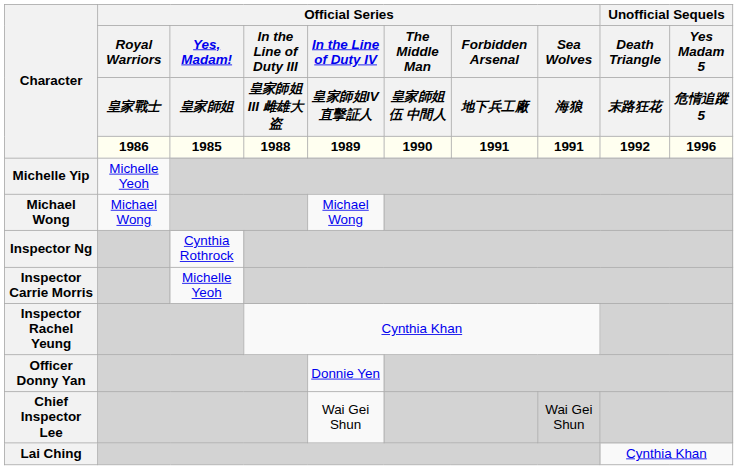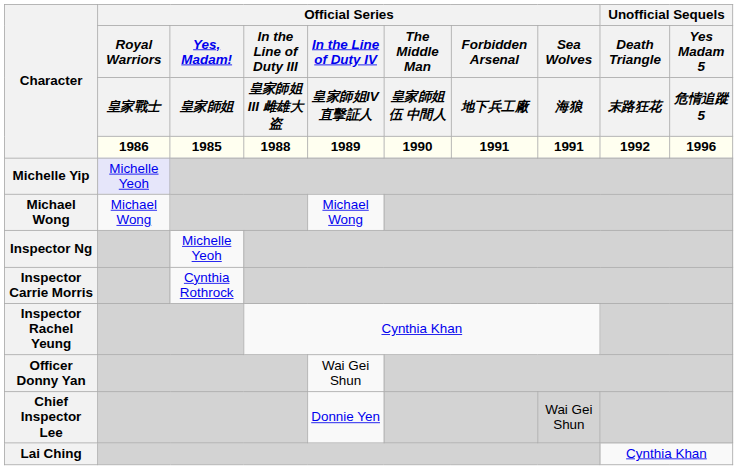Michelle Yip | Official Series / Royal Warriors / 皇家戰士 / 1986: no background -> lavender background
Inspector Ng | Official Series / Yes, Madam! / 皇家師姐 / 1985: Cynthia Rothrock -> Michelle Yeoh
Inspector Carrie Morris | Official Series / Yes, Madam! / 皇家師姐 / 1985: Michelle Yeoh -> Cynthia Rothrock
Officer Donny Yan | column 5: Donnie Yen -> Wai Gei Shun
Chief Inspector Lee | column 5: Wai Gei Shun -> Donnie Yen
